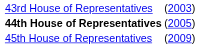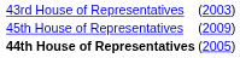rows swapped: 44th House of Representatives <-> 45th House of Representatives
